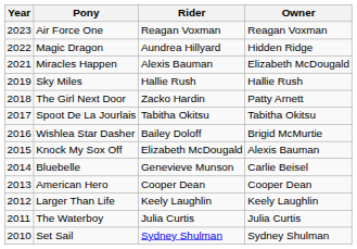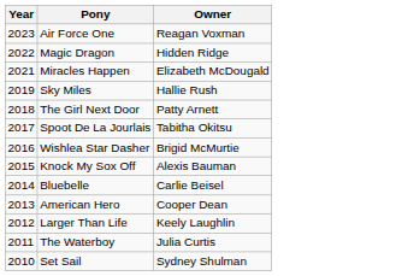- column: Rider | Reagan Voxman | Aundrea Hillyard | Alexis Bauman | Hallie Rush | Zacko Hardin | Tabitha Okitsu | Bailey Doloff | Elizabeth McDougald | Genevieve Munson | Cooper Dean | Keely Laughlin | Julia Curtis | Sydney Shulman
